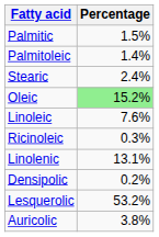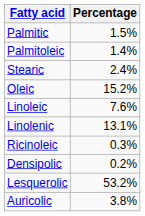Oleic | Percentage: lightgreen background -> no background
rows swapped: Linolenic <-> Ricinoleic
